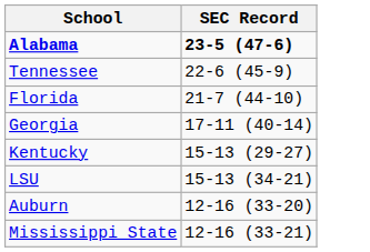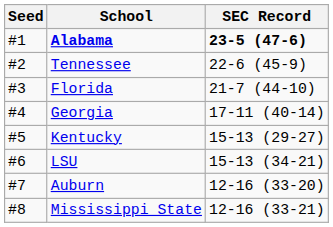+ column: Seed | #1 | #2 | #3 | #4 | #5 | #6 | #7 | #8
